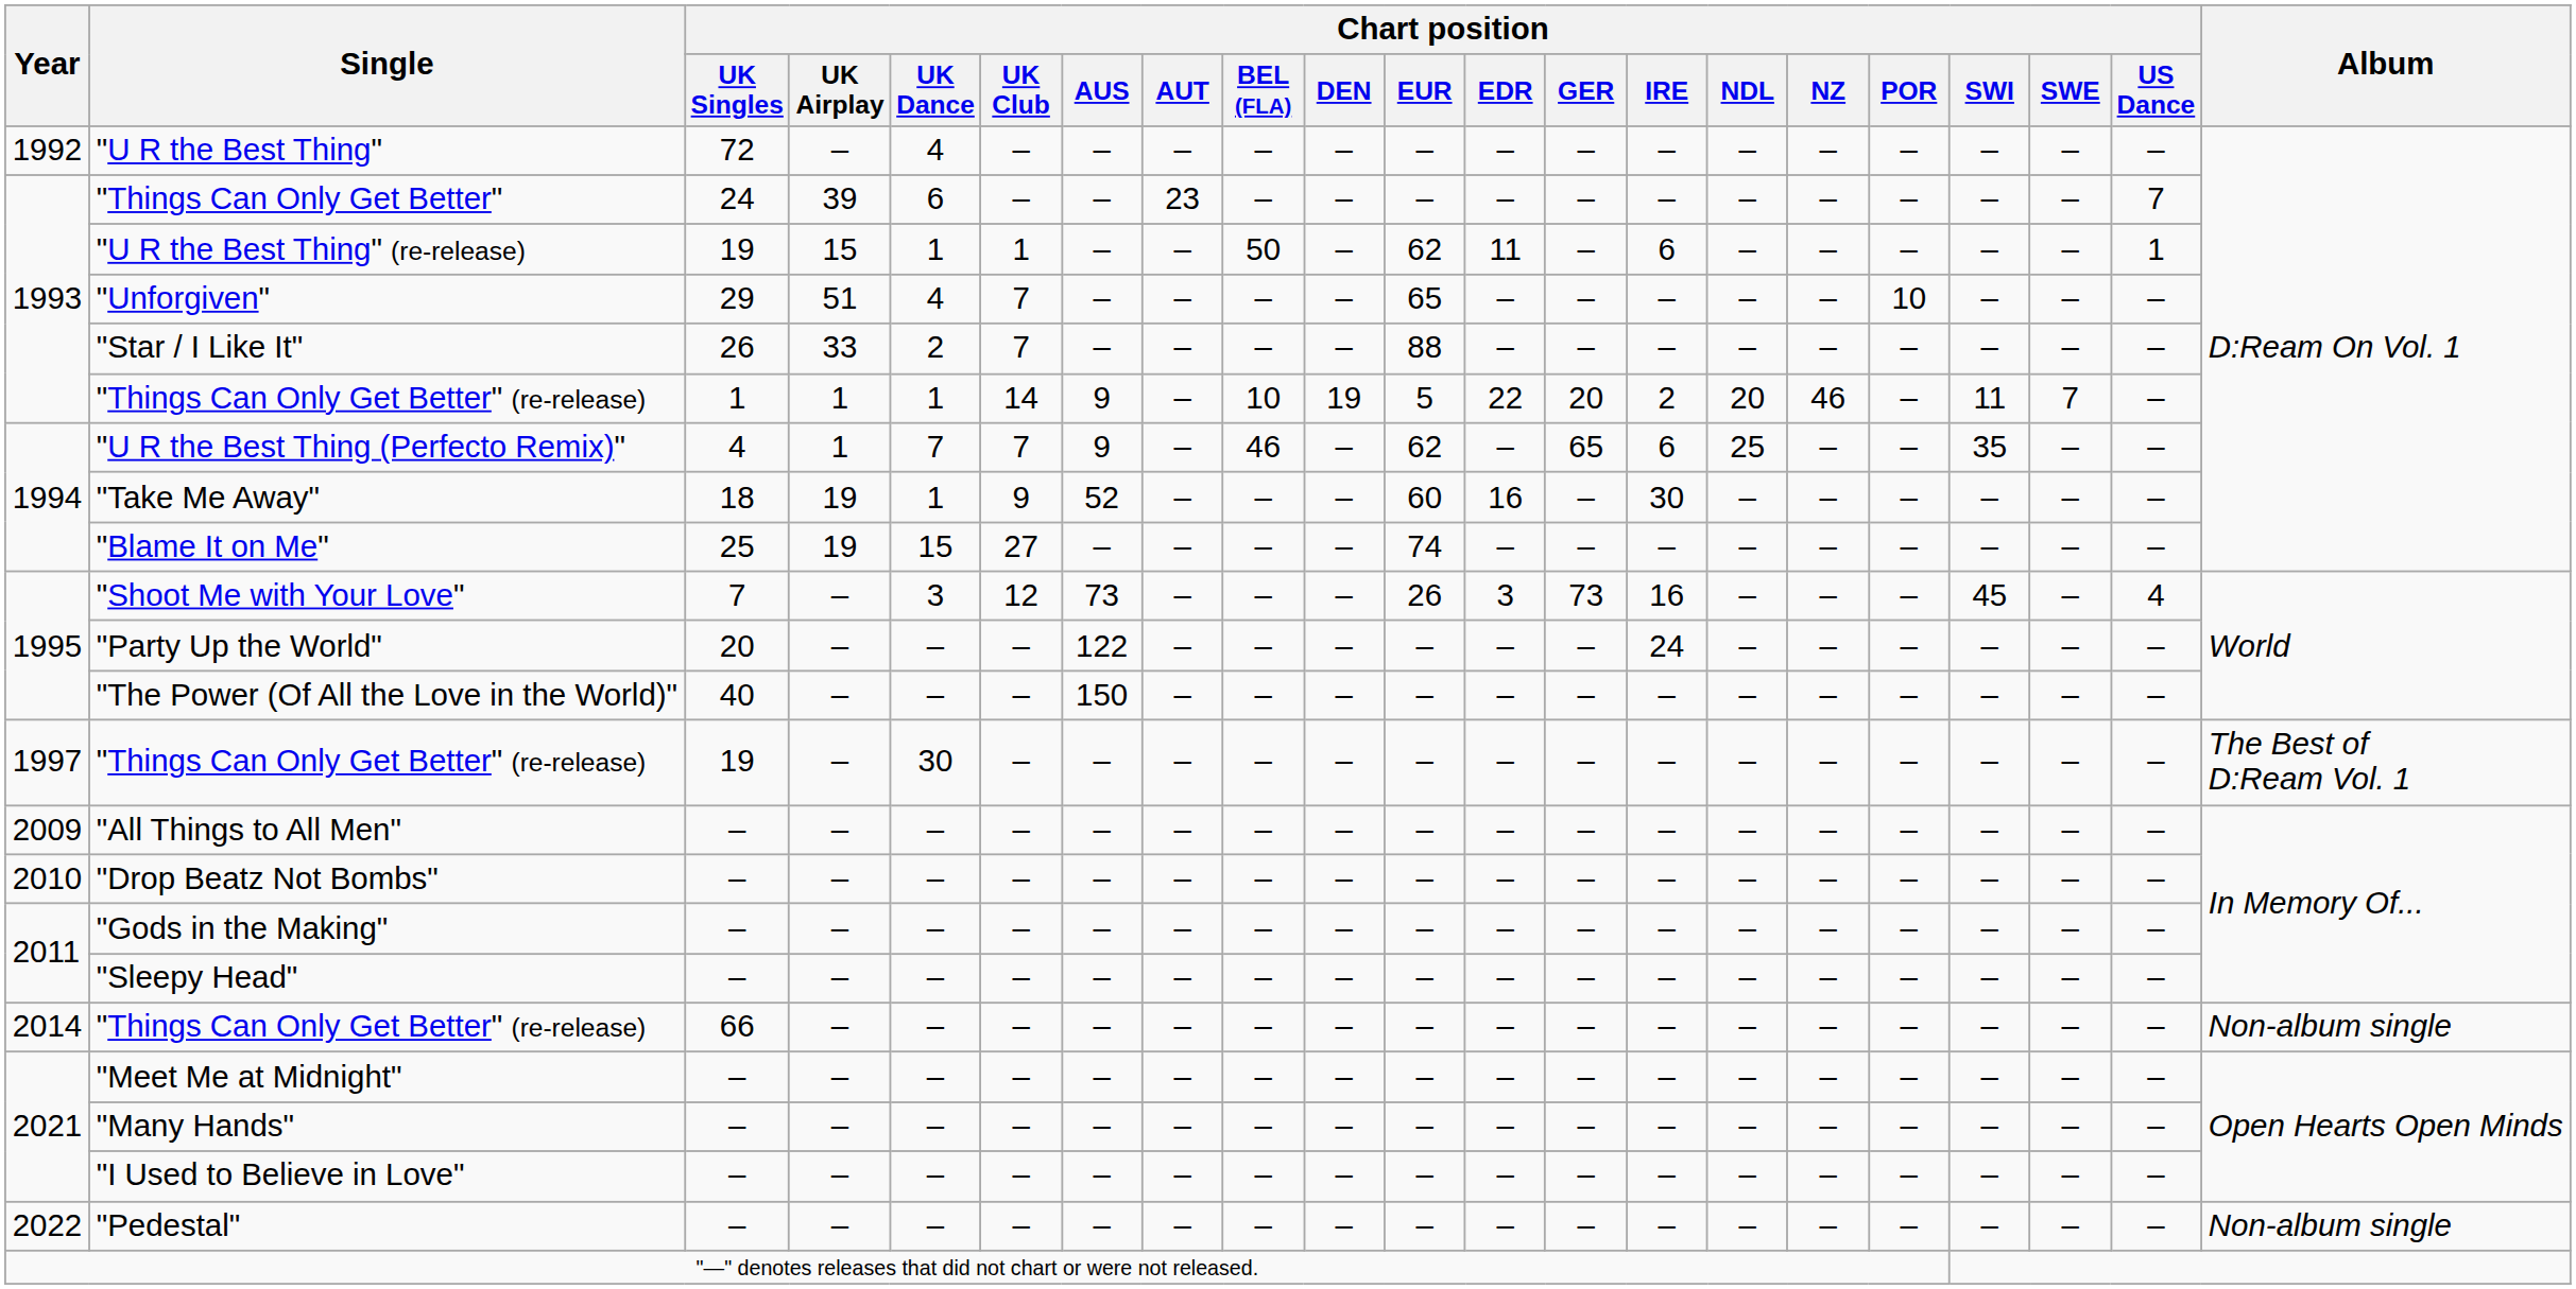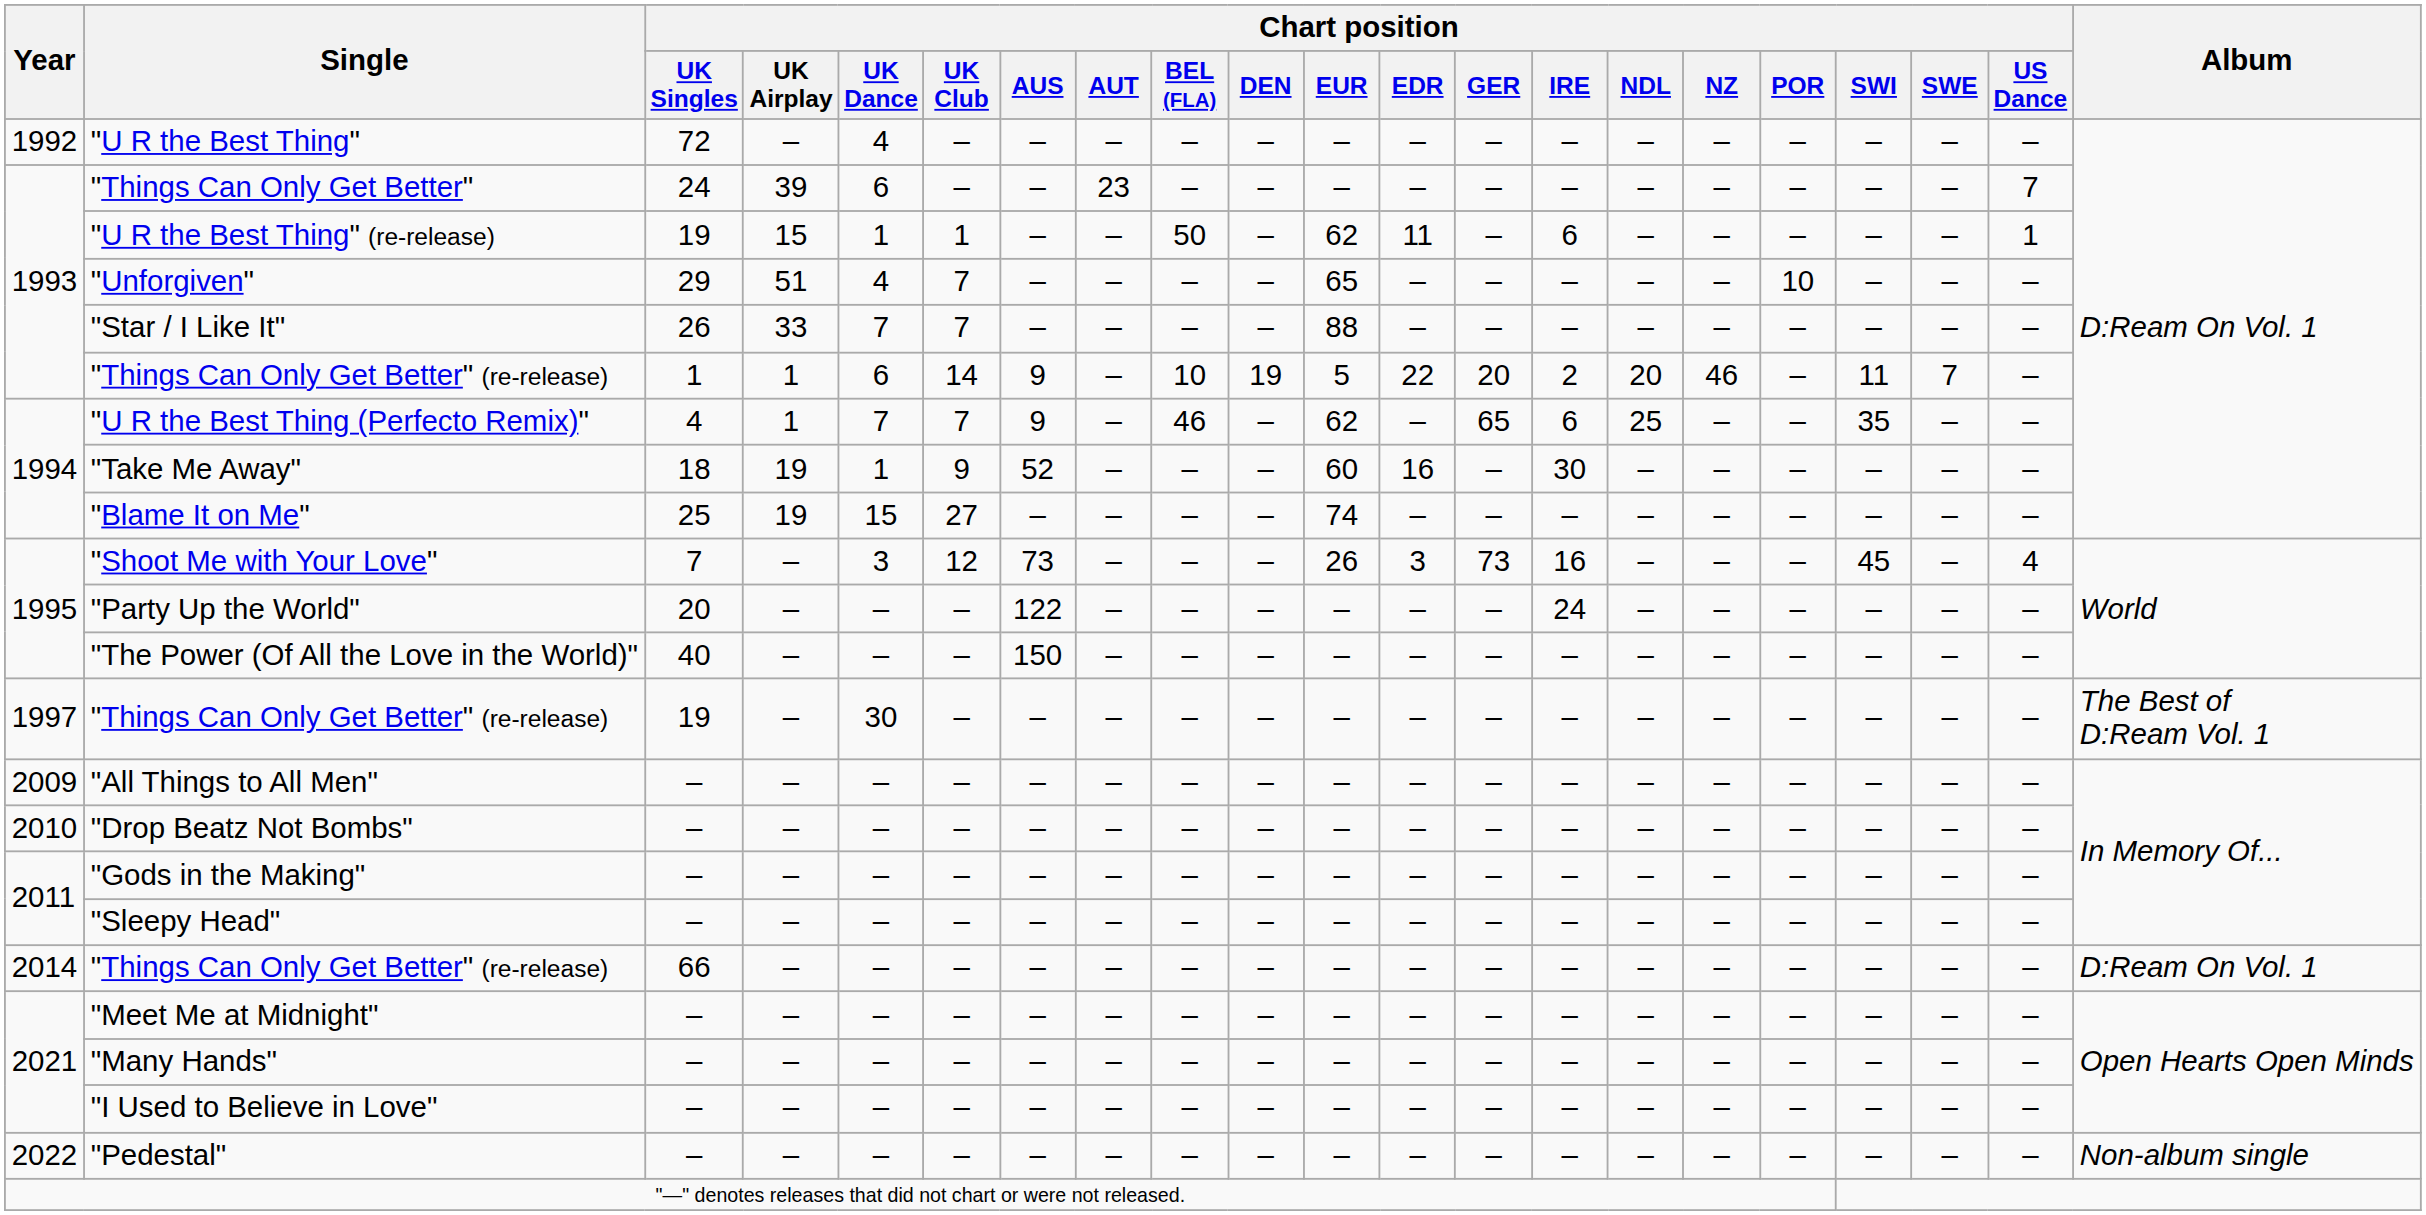"Star / I Like It" | Chart position / UK Dance: 2 -> 7
"Things Can Only Get Better" (re-release) / 1 | Chart position / UK Dance: 1 -> 6
"Things Can Only Get Better" (re-release) / 66 | Album: Non-album single -> D:Ream On Vol. 1
